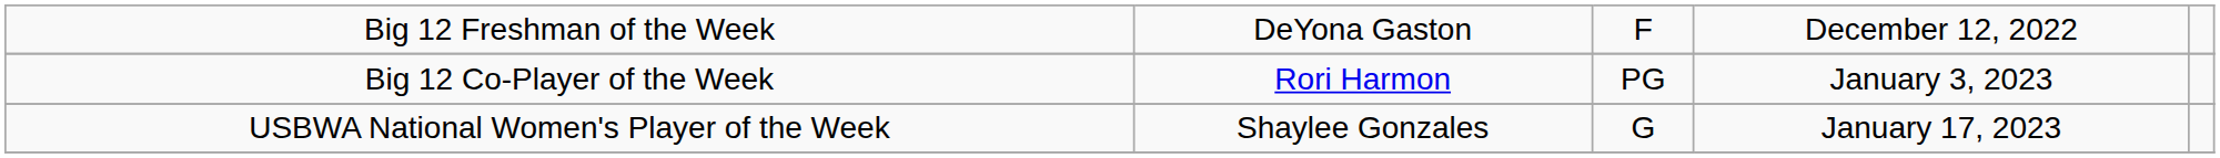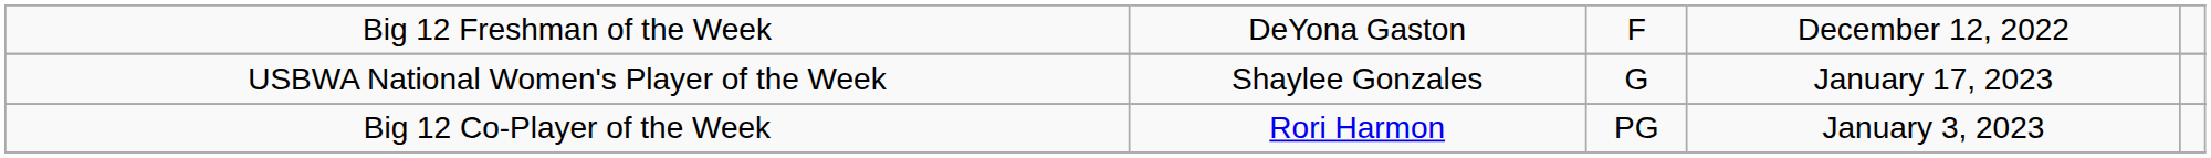rows swapped: Big 12 Co-Player of the Week <-> USBWA National Women's Player of the Week
